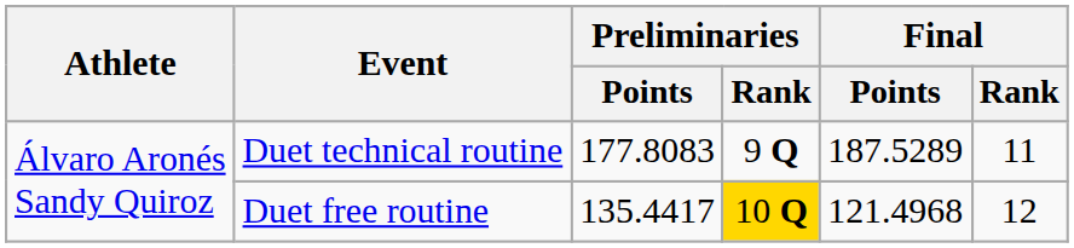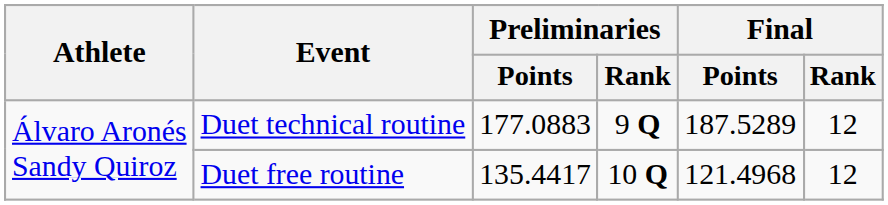Duet technical routine | Preliminaries / Points: 177.8083 -> 177.0883
Duet technical routine | Final / Rank: 11 -> 12
Duet free routine | Preliminaries / Rank: gold background -> no background
